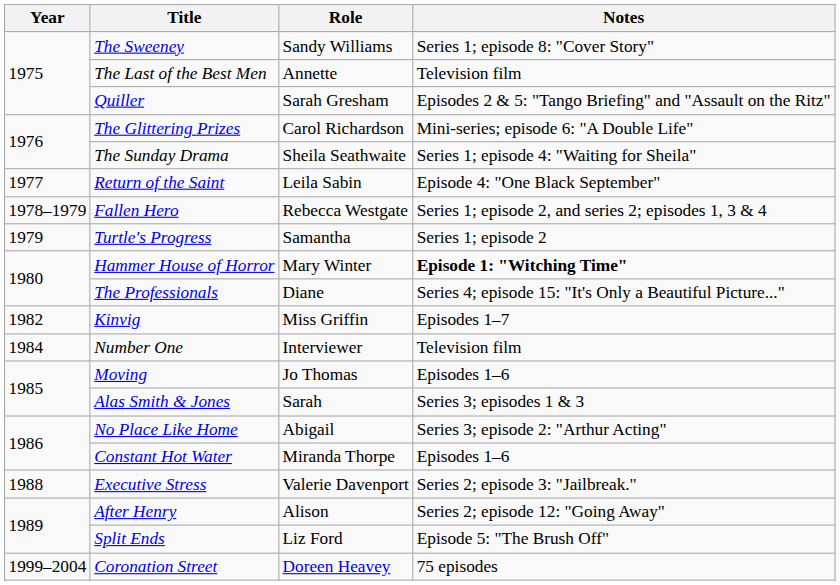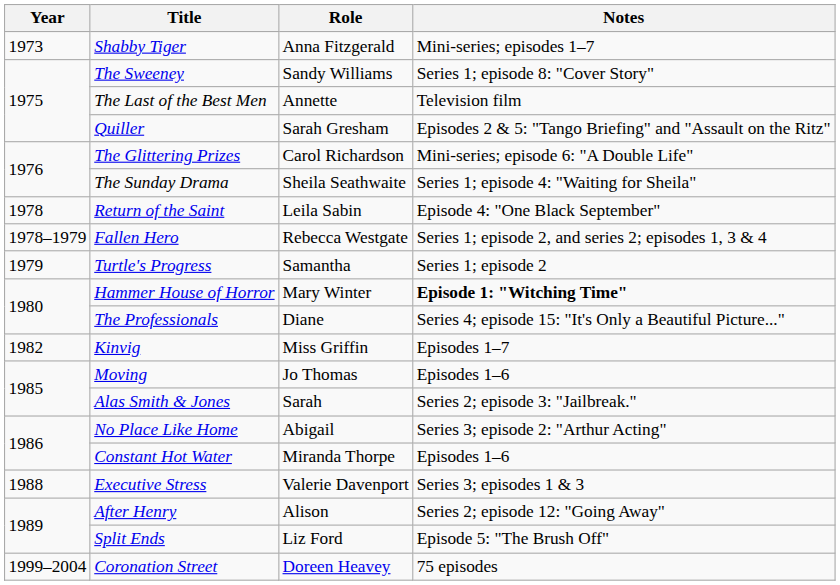+ row: 1973 | Shabby Tiger | Anna Fitzgerald | Mini-series; episodes 1–7
Return of the Saint | Year: 1977 -> 1978
- row: 1984 | Number One | Interviewer | Television film
Alas Smith & Jones | Notes: Series 3; episodes 1 & 3 -> Series 2; episode 3: "Jailbreak."
Executive Stress | Notes: Series 2; episode 3: "Jailbreak." -> Series 3; episodes 1 & 3
